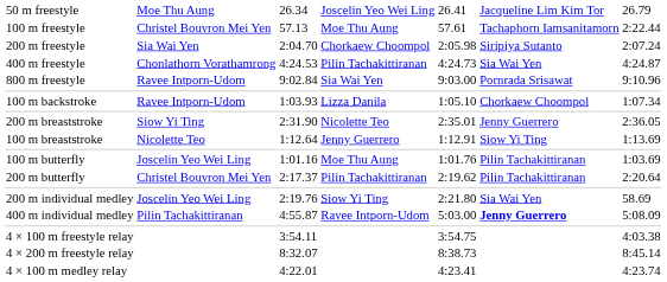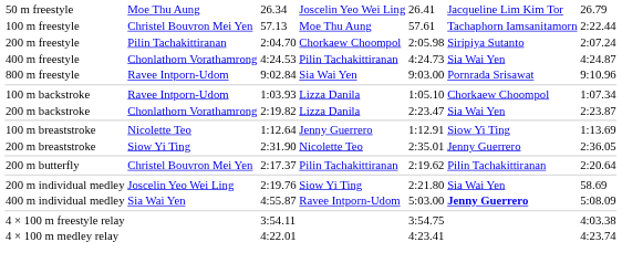200 m freestyle | column 2: Sia Wai Yen -> Pilin Tachakittiranan
+ row: 200 m backstroke | Chonlathorn Vorathamrong | 2:19.82 | Lizza Danila | 2:23.47 | Sia Wai Yen | 2:23.87
rows swapped: 100 m breaststroke <-> 200 m breaststroke
- row: 100 m butterfly | Joscelin Yeo Wei Ling | 1:01.16 | Moe Thu Aung | 1:01.76 | Pilin Tachakittiranan | 1:03.69
400 m individual medley | column 2: Pilin Tachakittiranan -> Sia Wai Yen
- row: 4 × 200 m freestyle relay | 8:32.07 | 8:38.73 | 8:45.14
